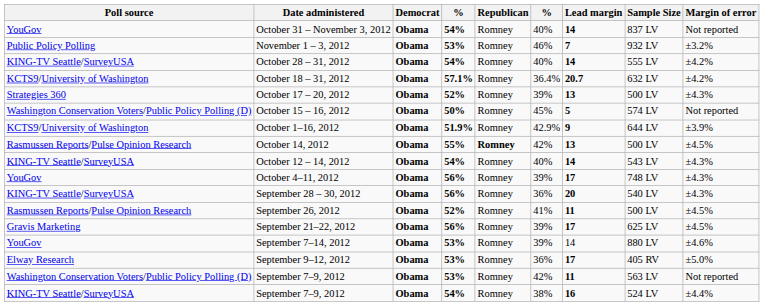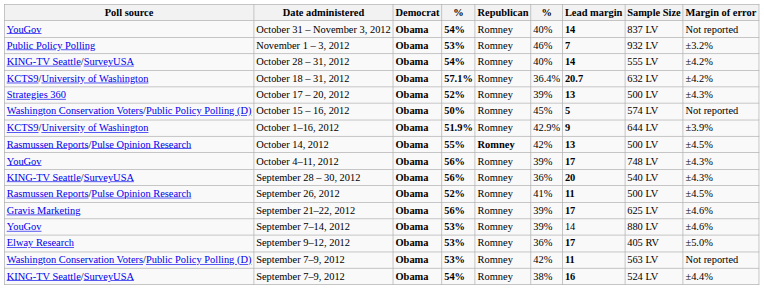- row: KING-TV Seattle/SurveyUSA | October 12 – 14, 2012 | Obama | 54% | Romney | 40% | 14 | 543 LV | ±4.3%
September 21–22, 2012 | Margin of error: ±4.5% -> ±4.6%
